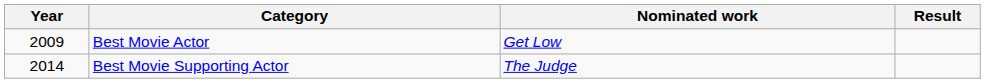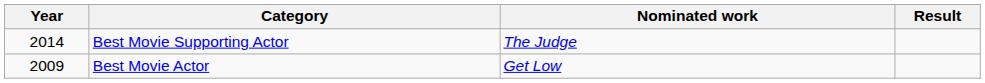rows swapped: Best Movie Actor <-> Best Movie Supporting Actor
